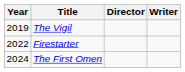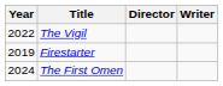The Vigil | Year: 2019 -> 2022
Firestarter | Year: 2022 -> 2019
